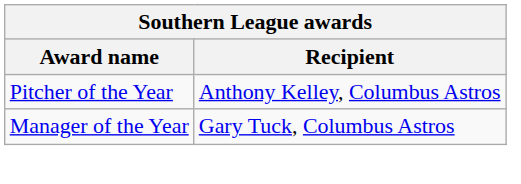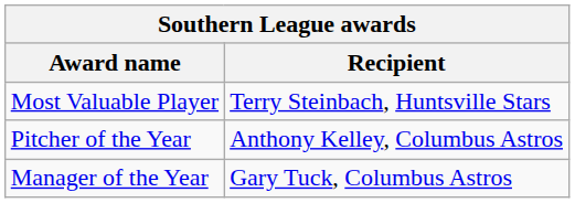+ row: Most Valuable Player | Terry Steinbach, Huntsville Stars
